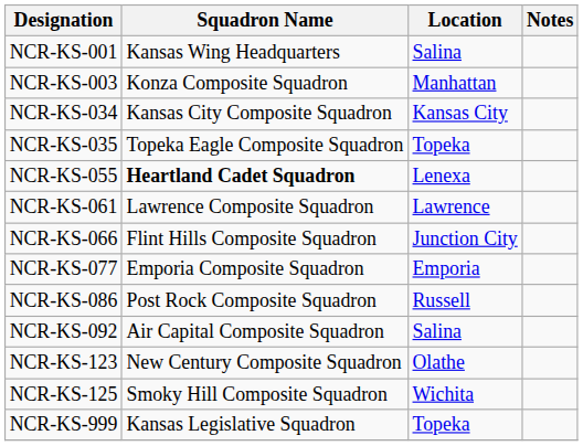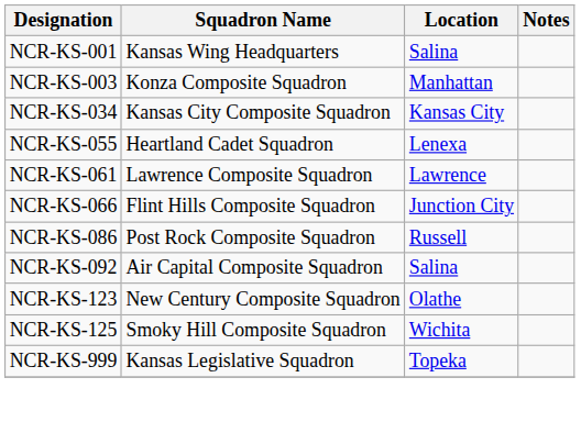- row: NCR-KS-035 | Topeka Eagle Composite Squadron | Topeka
NCR-KS-055 | Squadron Name: bold -> normal
- row: NCR-KS-077 | Emporia Composite Squadron | Emporia
